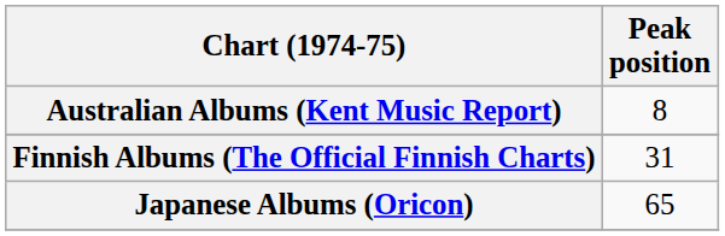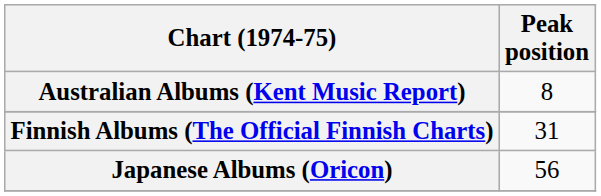Japanese Albums (Oricon) | Peak position: 65 -> 56
